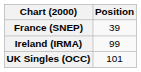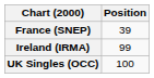UK Singles (OCC) | Position: 101 -> 100
